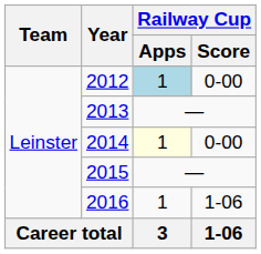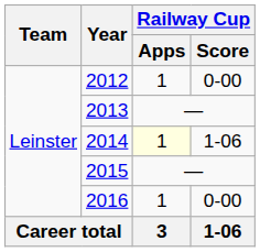2012 | Railway Cup / Apps: lightblue background -> no background
2014 | Railway Cup / Score: 0-00 -> 1-06
2016 | Railway Cup / Score: 1-06 -> 0-00
